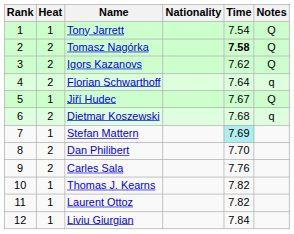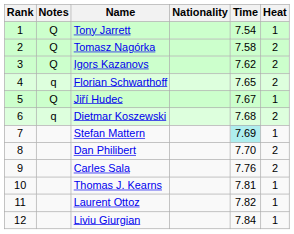columns swapped: Heat <-> Notes
Tomasz Nagórka | Time: bold -> normal
Florian Schwarthoff | Time: 7.64 -> 7.65
Thomas J. Kearns | Time: 7.82 -> 7.81
